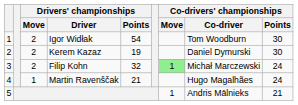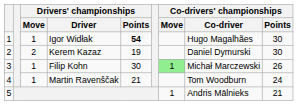Igor Widłak | Drivers' championships / Move: 2 -> 1
Igor Widłak | Drivers' championships / Points: normal -> bold
Igor Widłak | Co-drivers' championships / Co-driver: Tom Woodburn -> Hugo Magalhães
Filip Kohn | Drivers' championships / Move: 2 -> 1
Filip Kohn | Drivers' championships / Points: 32 -> 30
Filip Kohn | Co-drivers' championships / Points: 24 -> 26
Martin Ravenščak | Co-drivers' championships / Co-driver: Hugo Magalhães -> Tom Woodburn
